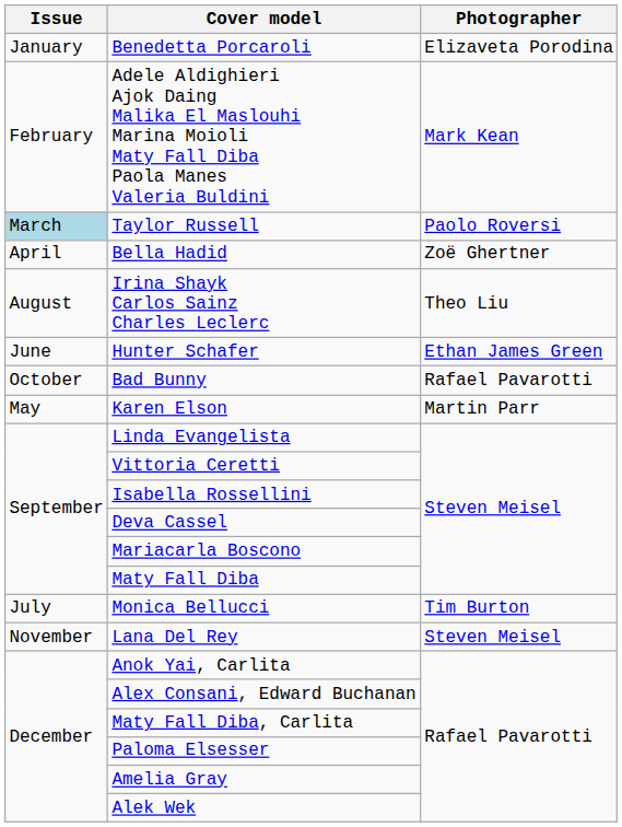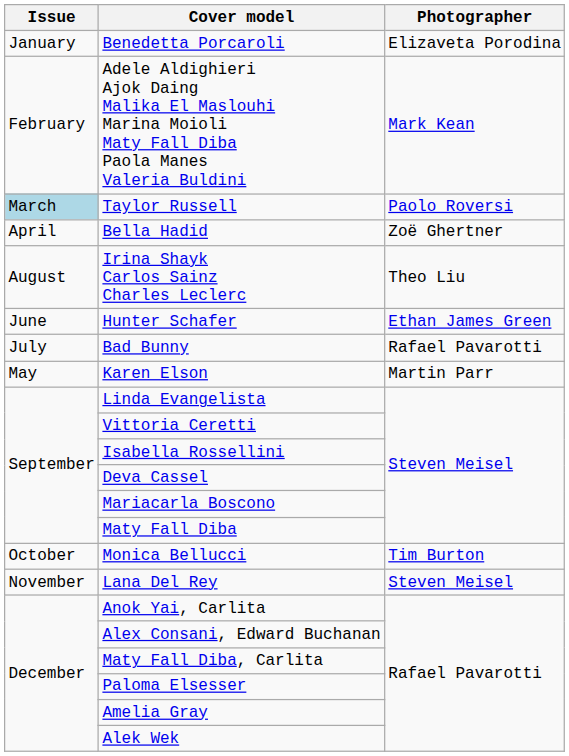Bad Bunny | Issue: October -> July
Monica Bellucci | Issue: July -> October
